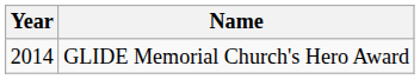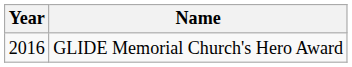GLIDE Memorial Church's Hero Award | Year: 2014 -> 2016
